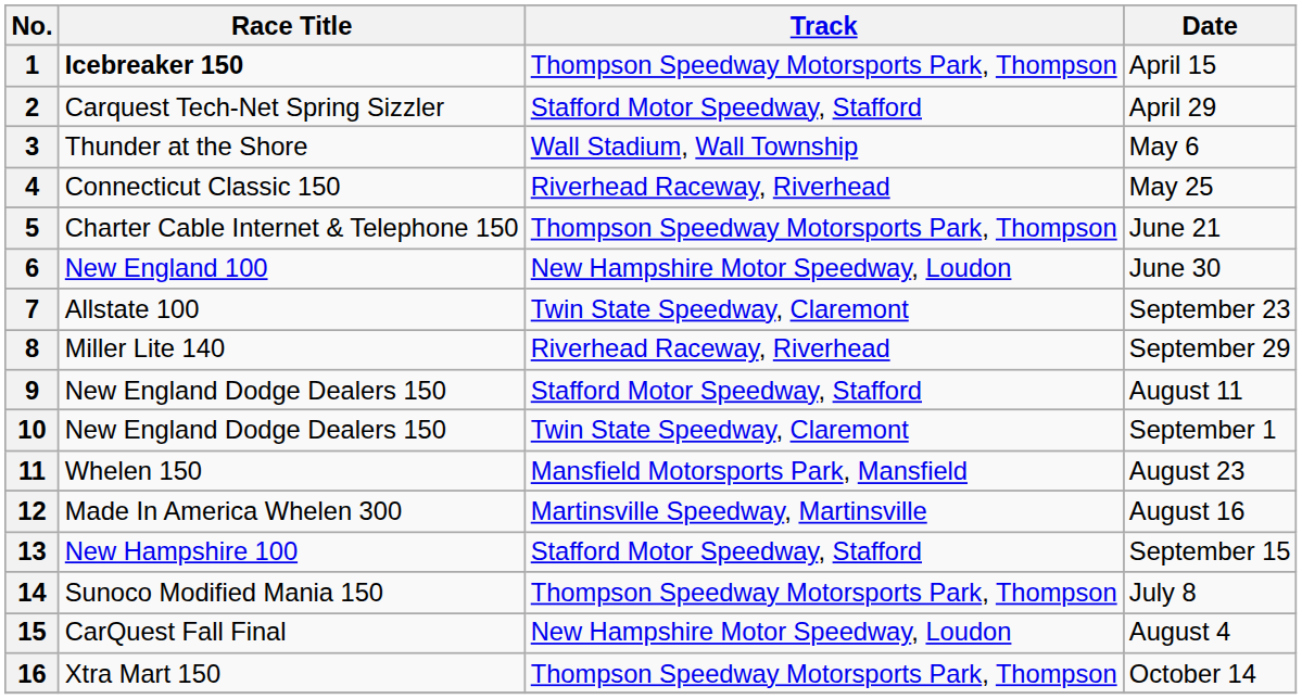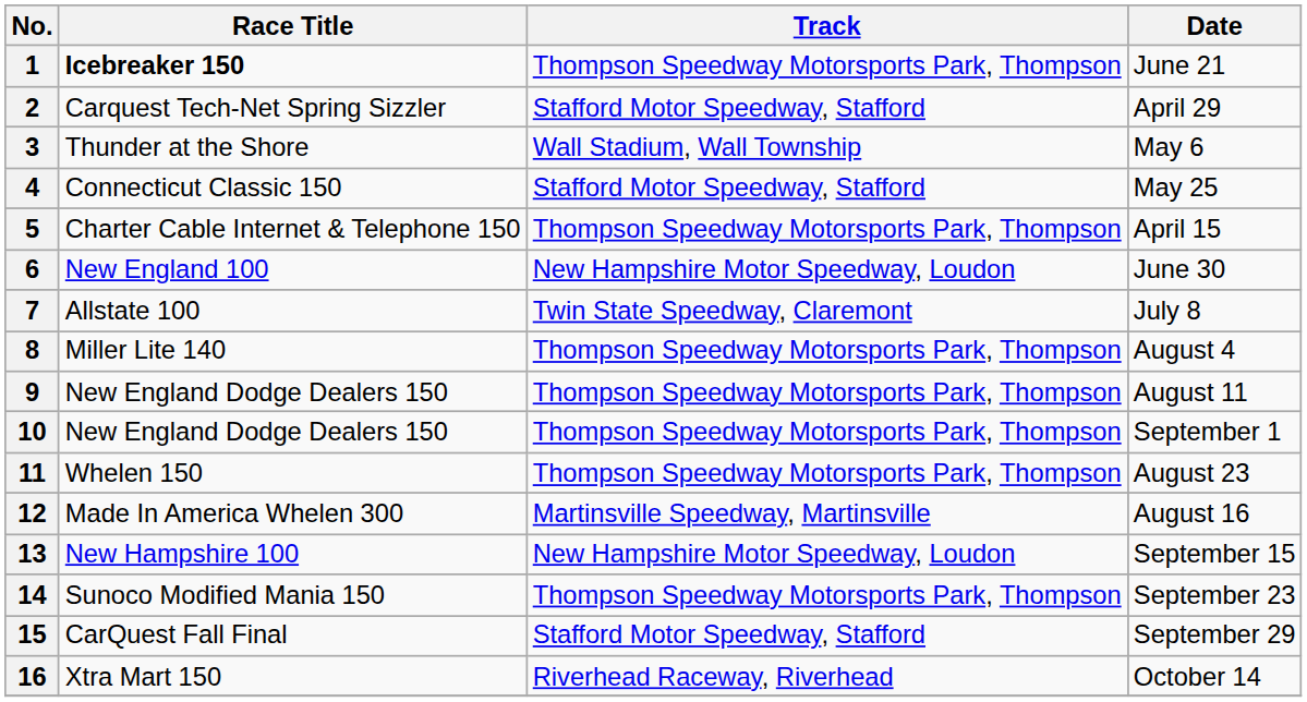1 | Date: April 15 -> June 21
4 | Track: Riverhead Raceway, Riverhead -> Stafford Motor Speedway, Stafford
5 | Date: June 21 -> April 15
7 | Date: September 23 -> July 8
8 | Track: Riverhead Raceway, Riverhead -> Thompson Speedway Motorsports Park, Thompson
8 | Date: September 29 -> August 4
9 | Track: Stafford Motor Speedway, Stafford -> Thompson Speedway Motorsports Park, Thompson
10 | Track: Twin State Speedway, Claremont -> Thompson Speedway Motorsports Park, Thompson
11 | Track: Mansfield Motorsports Park, Mansfield -> Thompson Speedway Motorsports Park, Thompson
13 | Track: Stafford Motor Speedway, Stafford -> New Hampshire Motor Speedway, Loudon
14 | Date: July 8 -> September 23
15 | Track: New Hampshire Motor Speedway, Loudon -> Stafford Motor Speedway, Stafford
15 | Date: August 4 -> September 29
16 | Track: Thompson Speedway Motorsports Park, Thompson -> Riverhead Raceway, Riverhead
